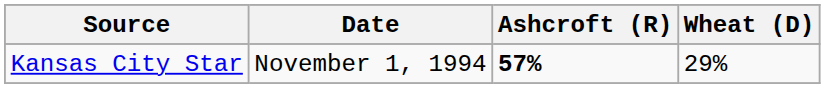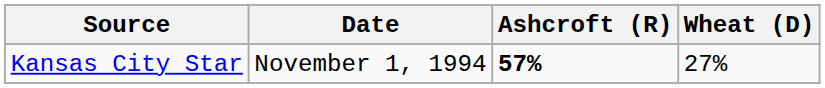Kansas City Star | Wheat (D): 29% -> 27%
